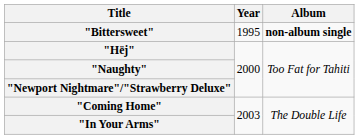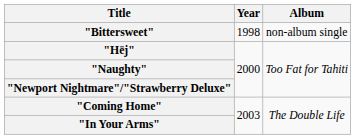"Bittersweet" | Year: 1995 -> 1998
"Bittersweet" | Album: bold -> normal
